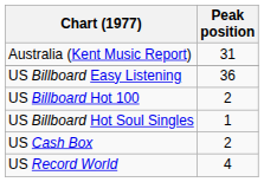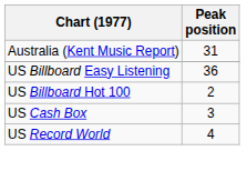- row: US Billboard Hot Soul Singles | 1
US Cash Box | Peak position: 2 -> 3
